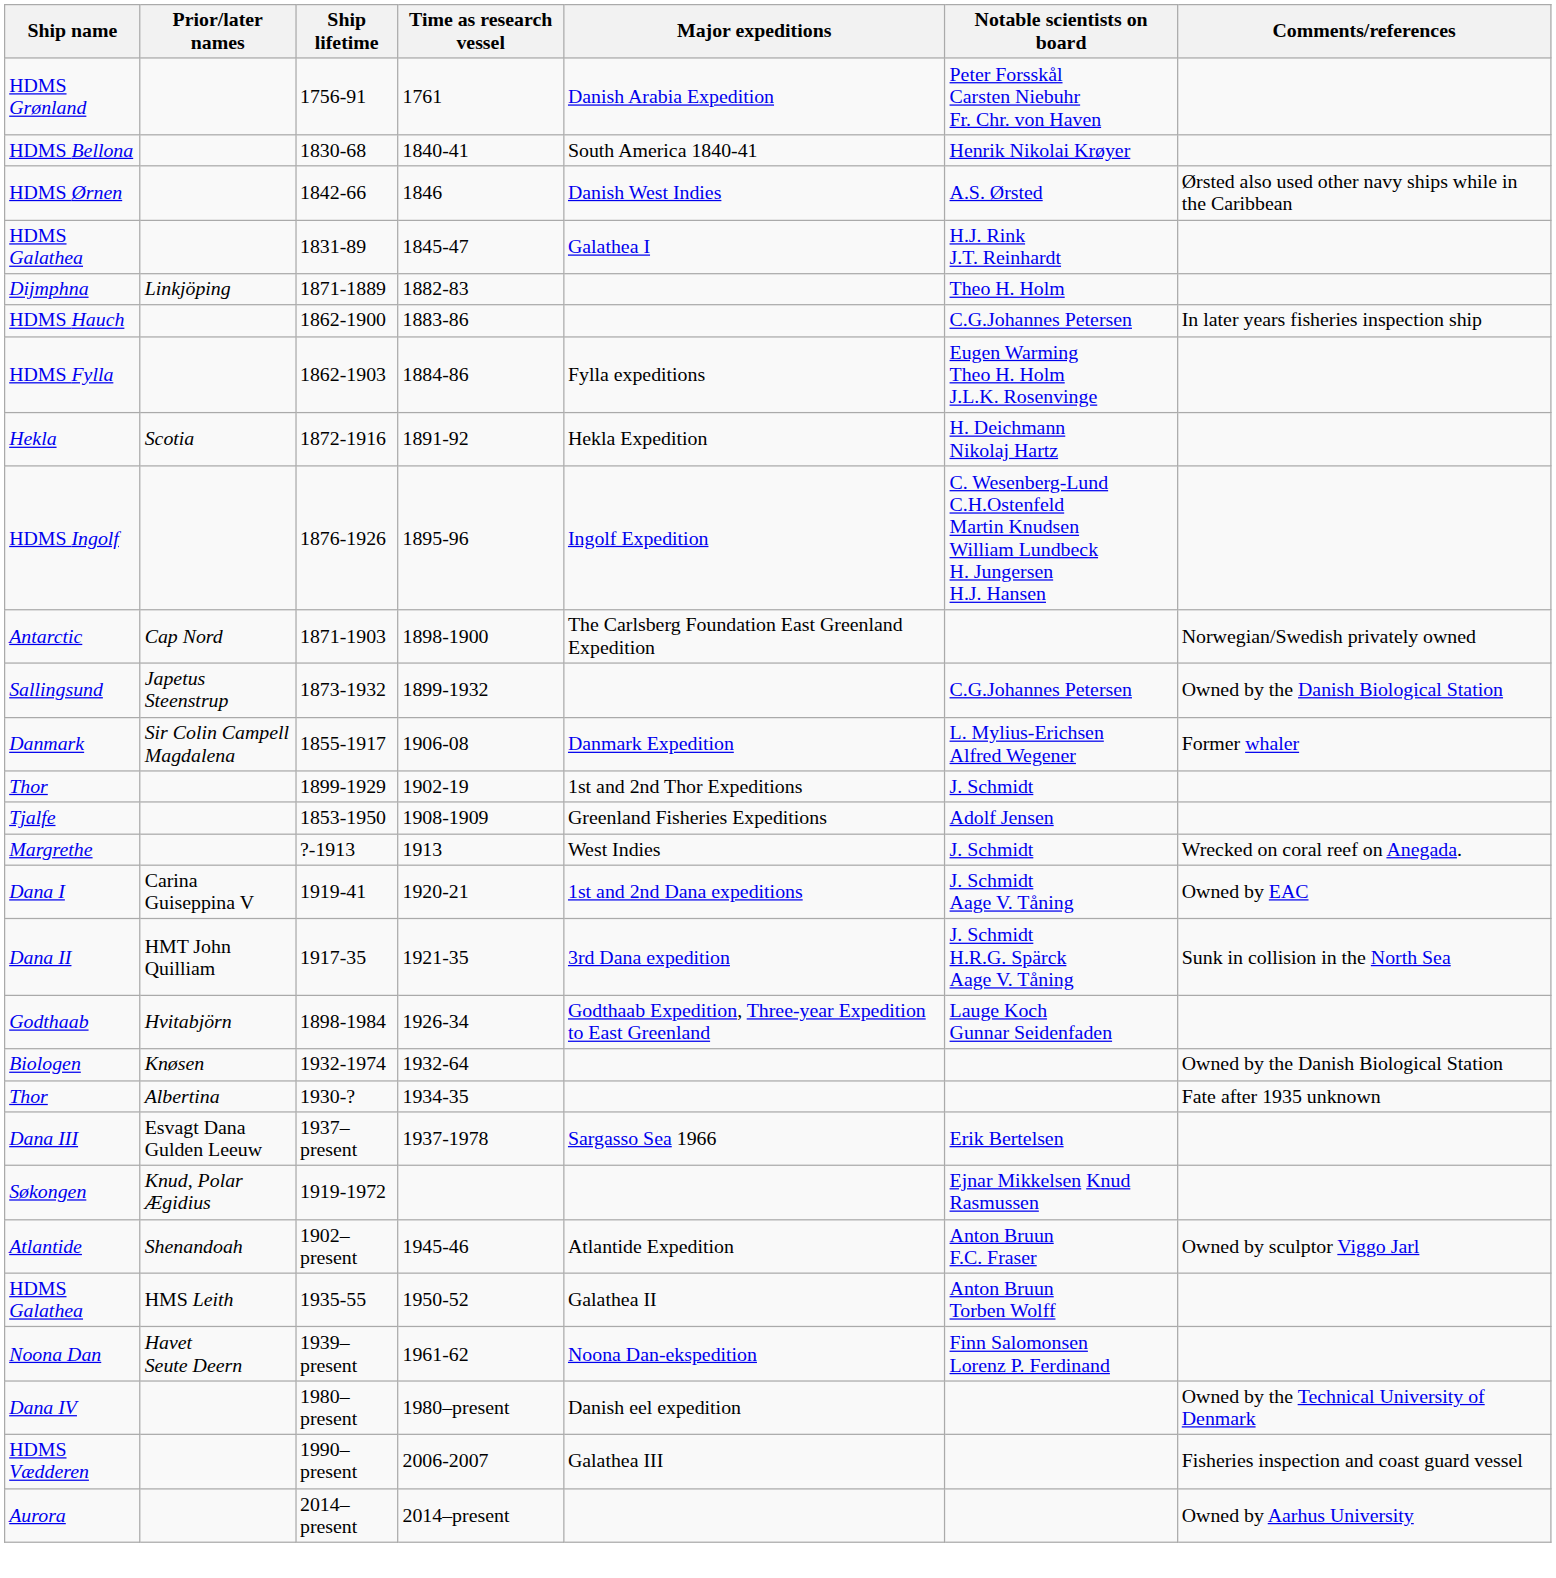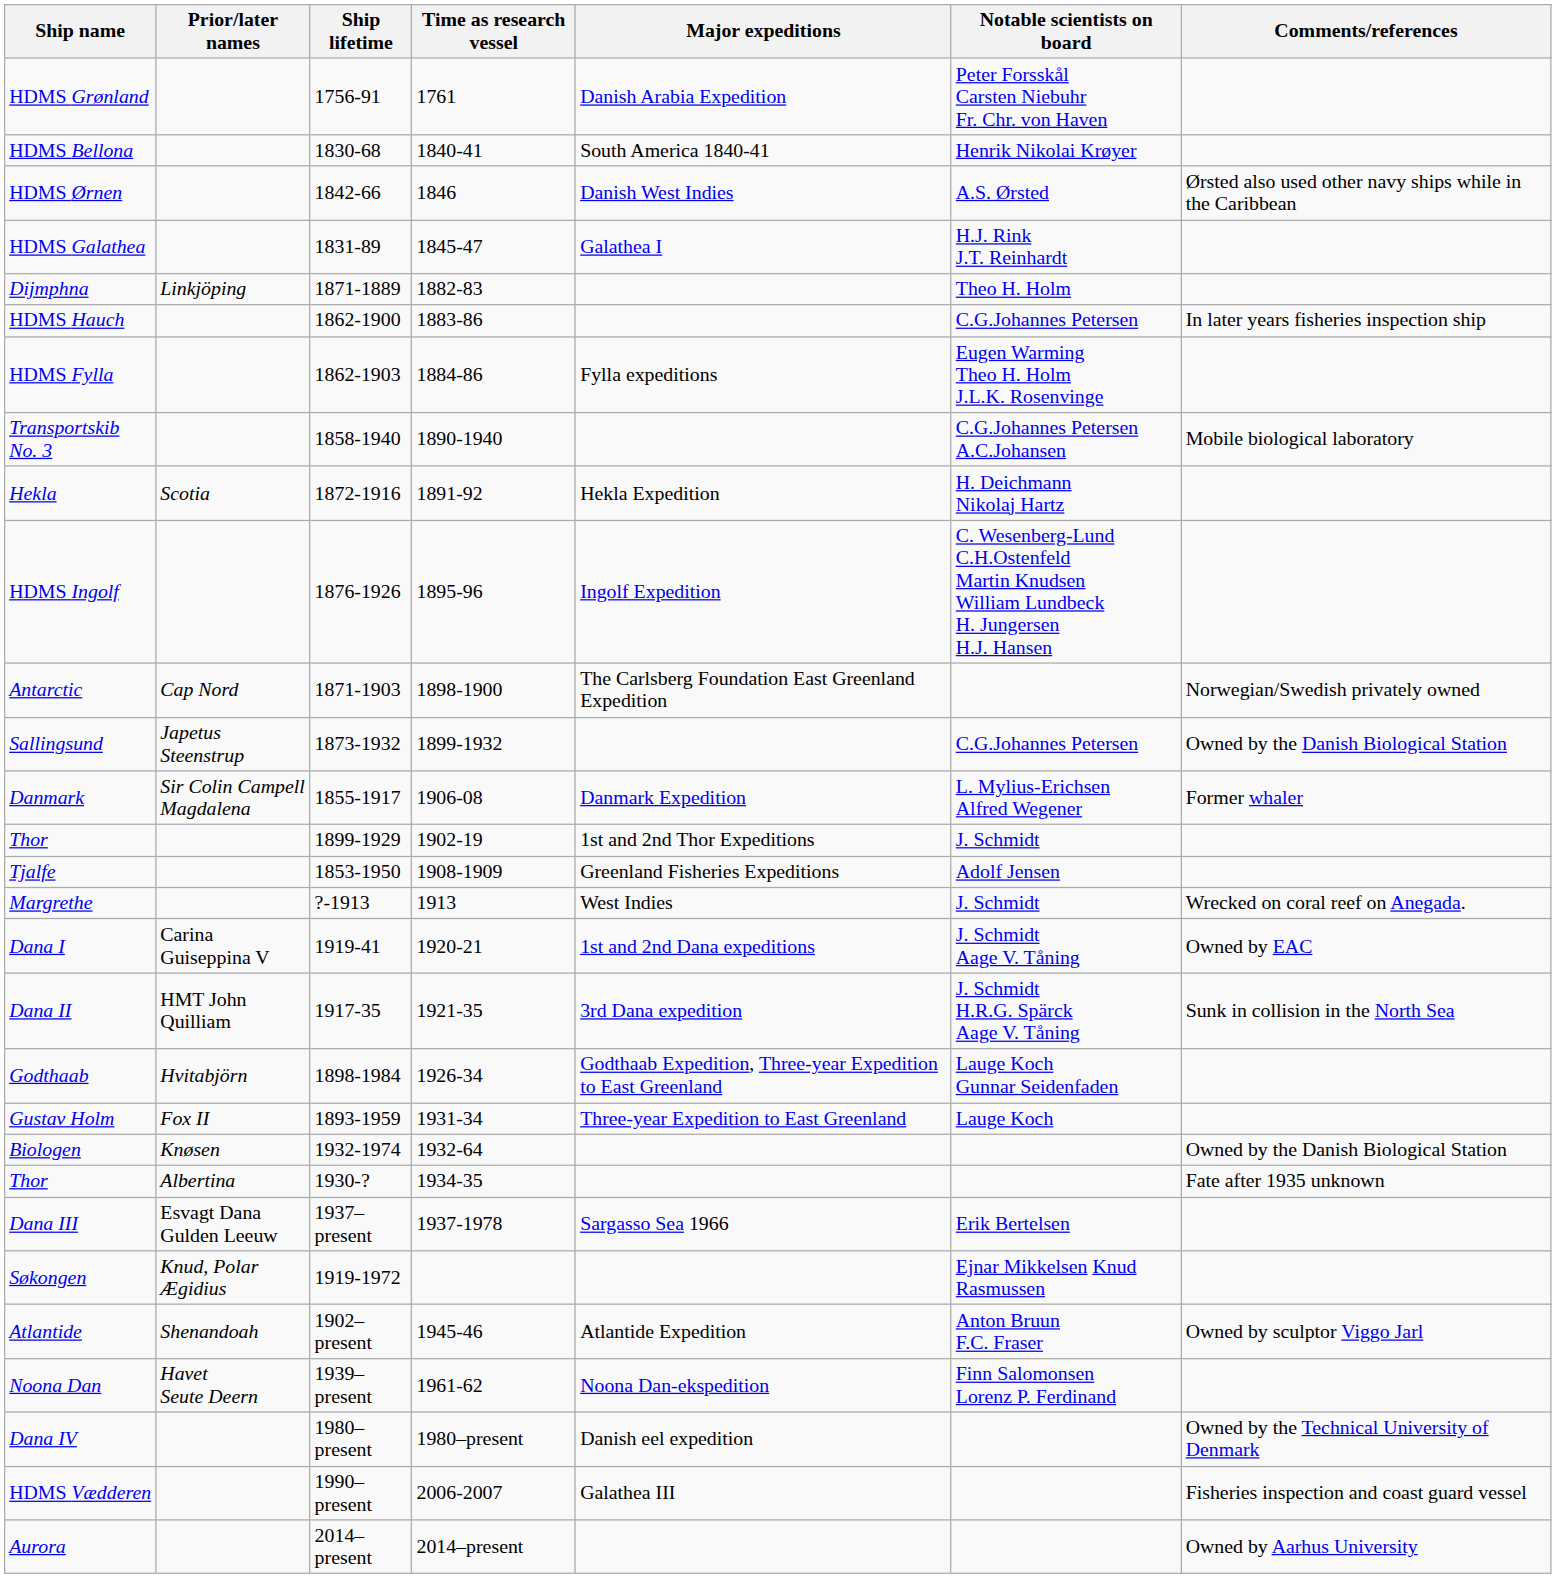+ row: Transportskib No. 3 | 1858-1940 | 1890-1940 | C.G.Johannes Petersen A.C.Johansen | Mobile biological laboratory
+ row: Gustav Holm | Fox II | 1893-1959 | 1931-34 | Three-year Expedition to East Greenland | Lauge Koch
- row: HDMS Galathea | HMS Leith | 1935-55 | 1950-52 | Galathea II | Anton Bruun Torben Wolff
